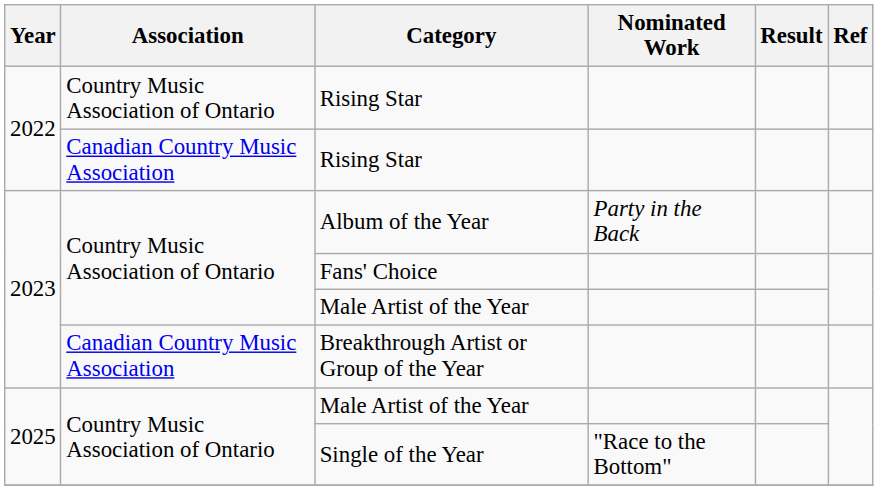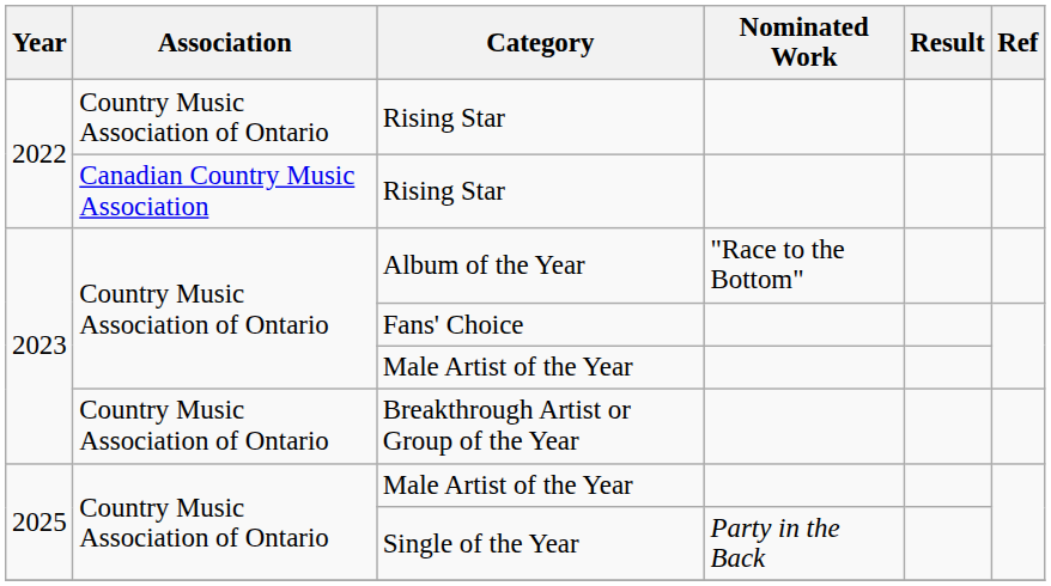Album of the Year | Nominated Work: Party in the Back -> "Race to the Bottom"
Breakthrough Artist or Group of the Year | Association: Canadian Country Music Association -> Country Music Association of Ontario
Single of the Year | Nominated Work: "Race to the Bottom" -> Party in the Back
